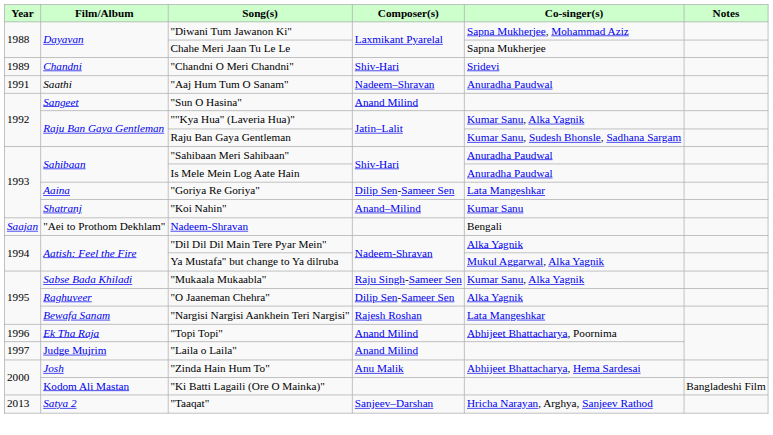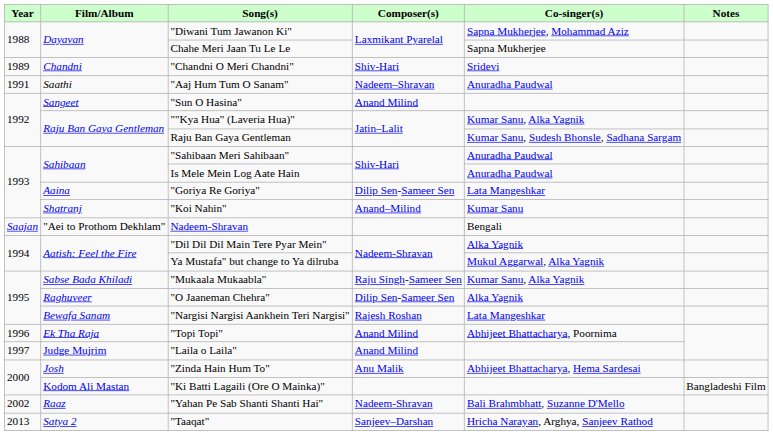+ row: 2002 | Raaz | "Yahan Pe Sab Shanti Shanti Hai" | Nadeem-Shravan | Bali Brahmbhatt, Suzanne D'Mello
